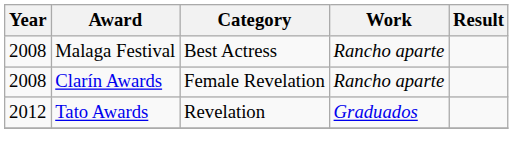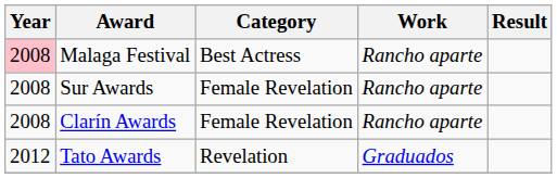Malaga Festival | Year: no background -> pink background
+ row: 2008 | Sur Awards | Female Revelation | Rancho aparte
